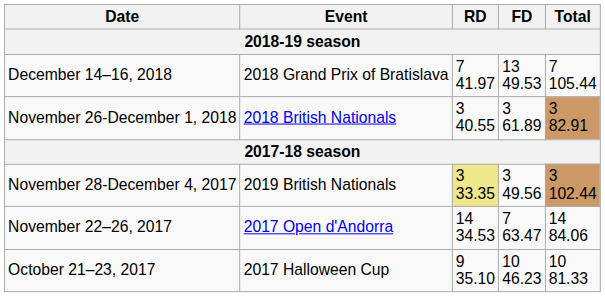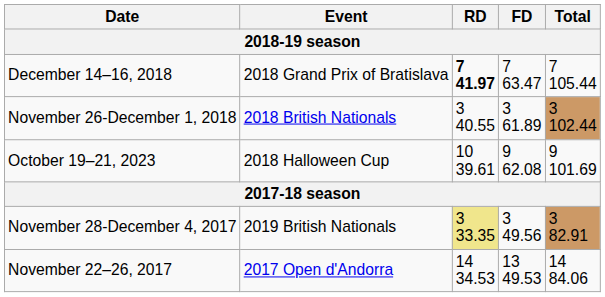December 14–16, 2018 | RD: normal -> bold
December 14–16, 2018 | FD: 13 49.53 -> 7 63.47
November 26-December 1, 2018 | Total: 3 82.91 -> 3 102.44
+ row: October 19–21, 2023 | 2018 Halloween Cup | 10 39.61 | 9 62.08 | 9 101.69
November 28-December 4, 2017 | Total: 3 102.44 -> 3 82.91
November 22–26, 2017 | FD: 7 63.47 -> 13 49.53
- row: October 21–23, 2017 | 2017 Halloween Cup | 9 35.10 | 10 46.23 | 10 81.33
